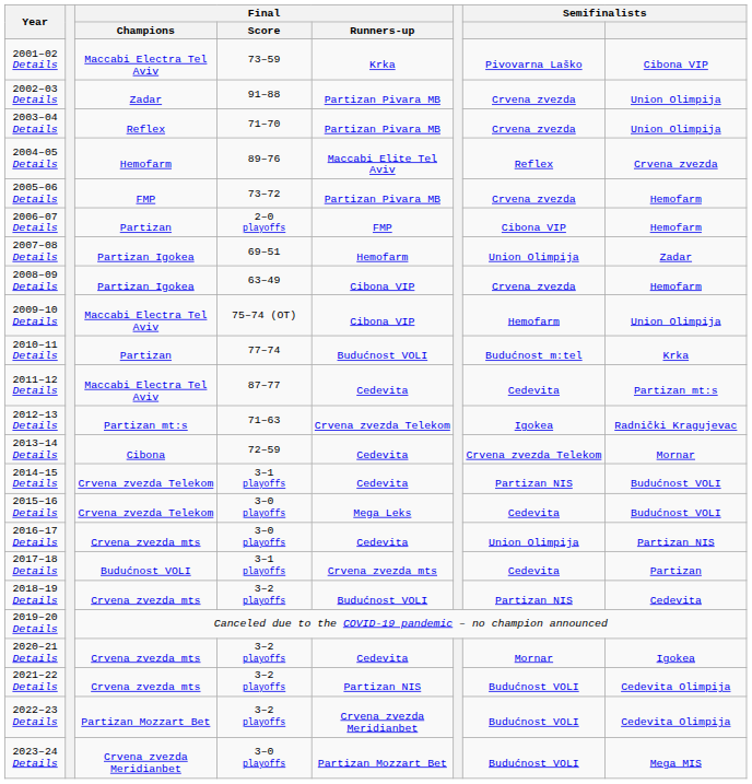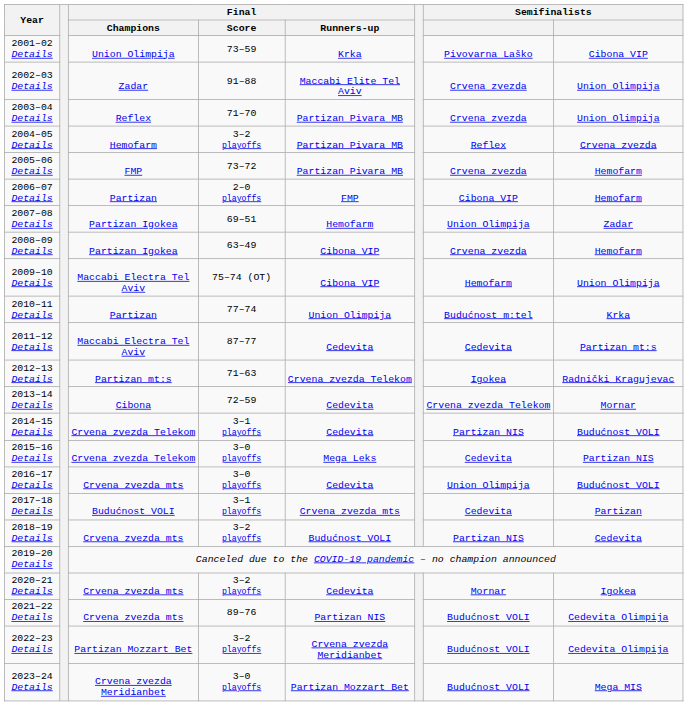2001–02 Details | Final / Champions: Maccabi Electra Tel Aviv -> Union Olimpija
2002–03 Details | Final / Runners-up: Partizan Pivara MB -> Maccabi Elite Tel Aviv
2004–05 Details | Final / Score: 89–76 -> 3–2 playoffs
2004–05 Details | Final / Runners-up: Maccabi Elite Tel Aviv -> Partizan Pivara MB
2010–11 Details | Final / Runners-up: Budućnost VOLI -> Union Olimpija
2015–16 Details | column 8: Budućnost VOLI -> Partizan NIS
2016–17 Details | column 8: Partizan NIS -> Budućnost VOLI
2021–22 Details | Final / Score: 3–2 playoffs -> 89–76
